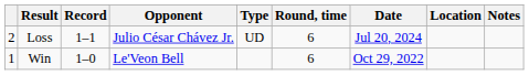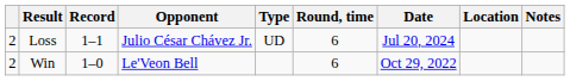Win | column 1: 1 -> 2
